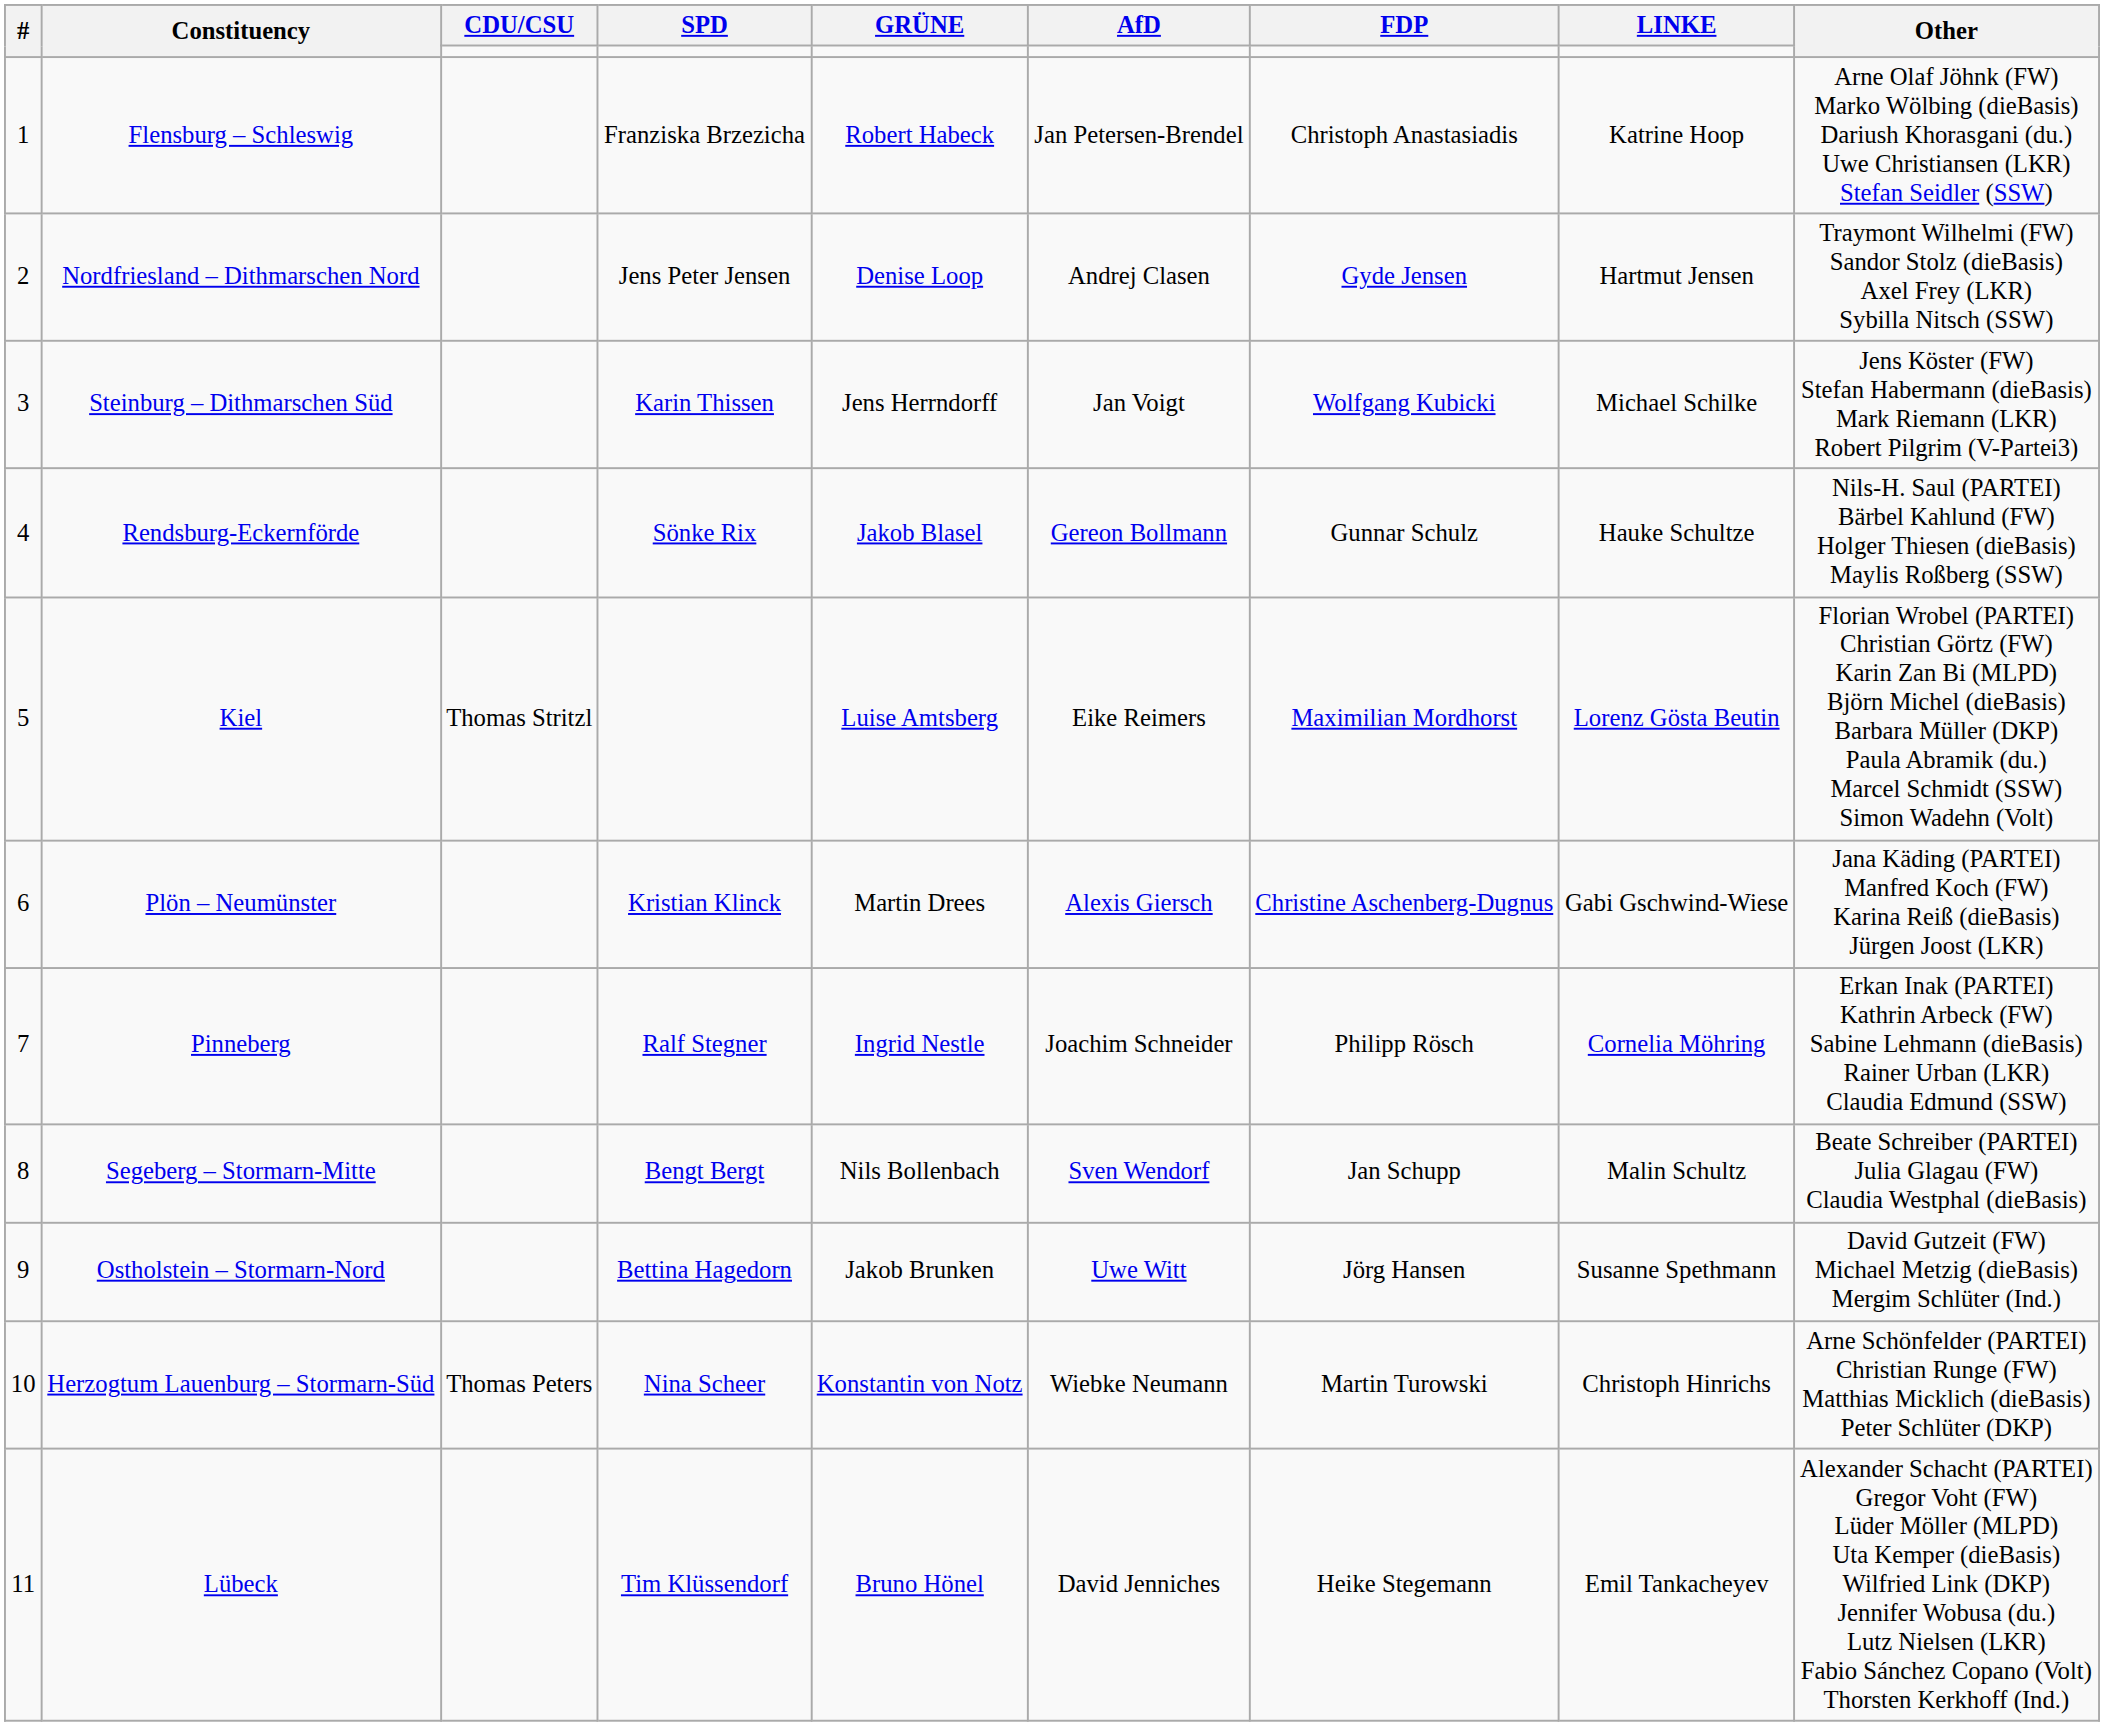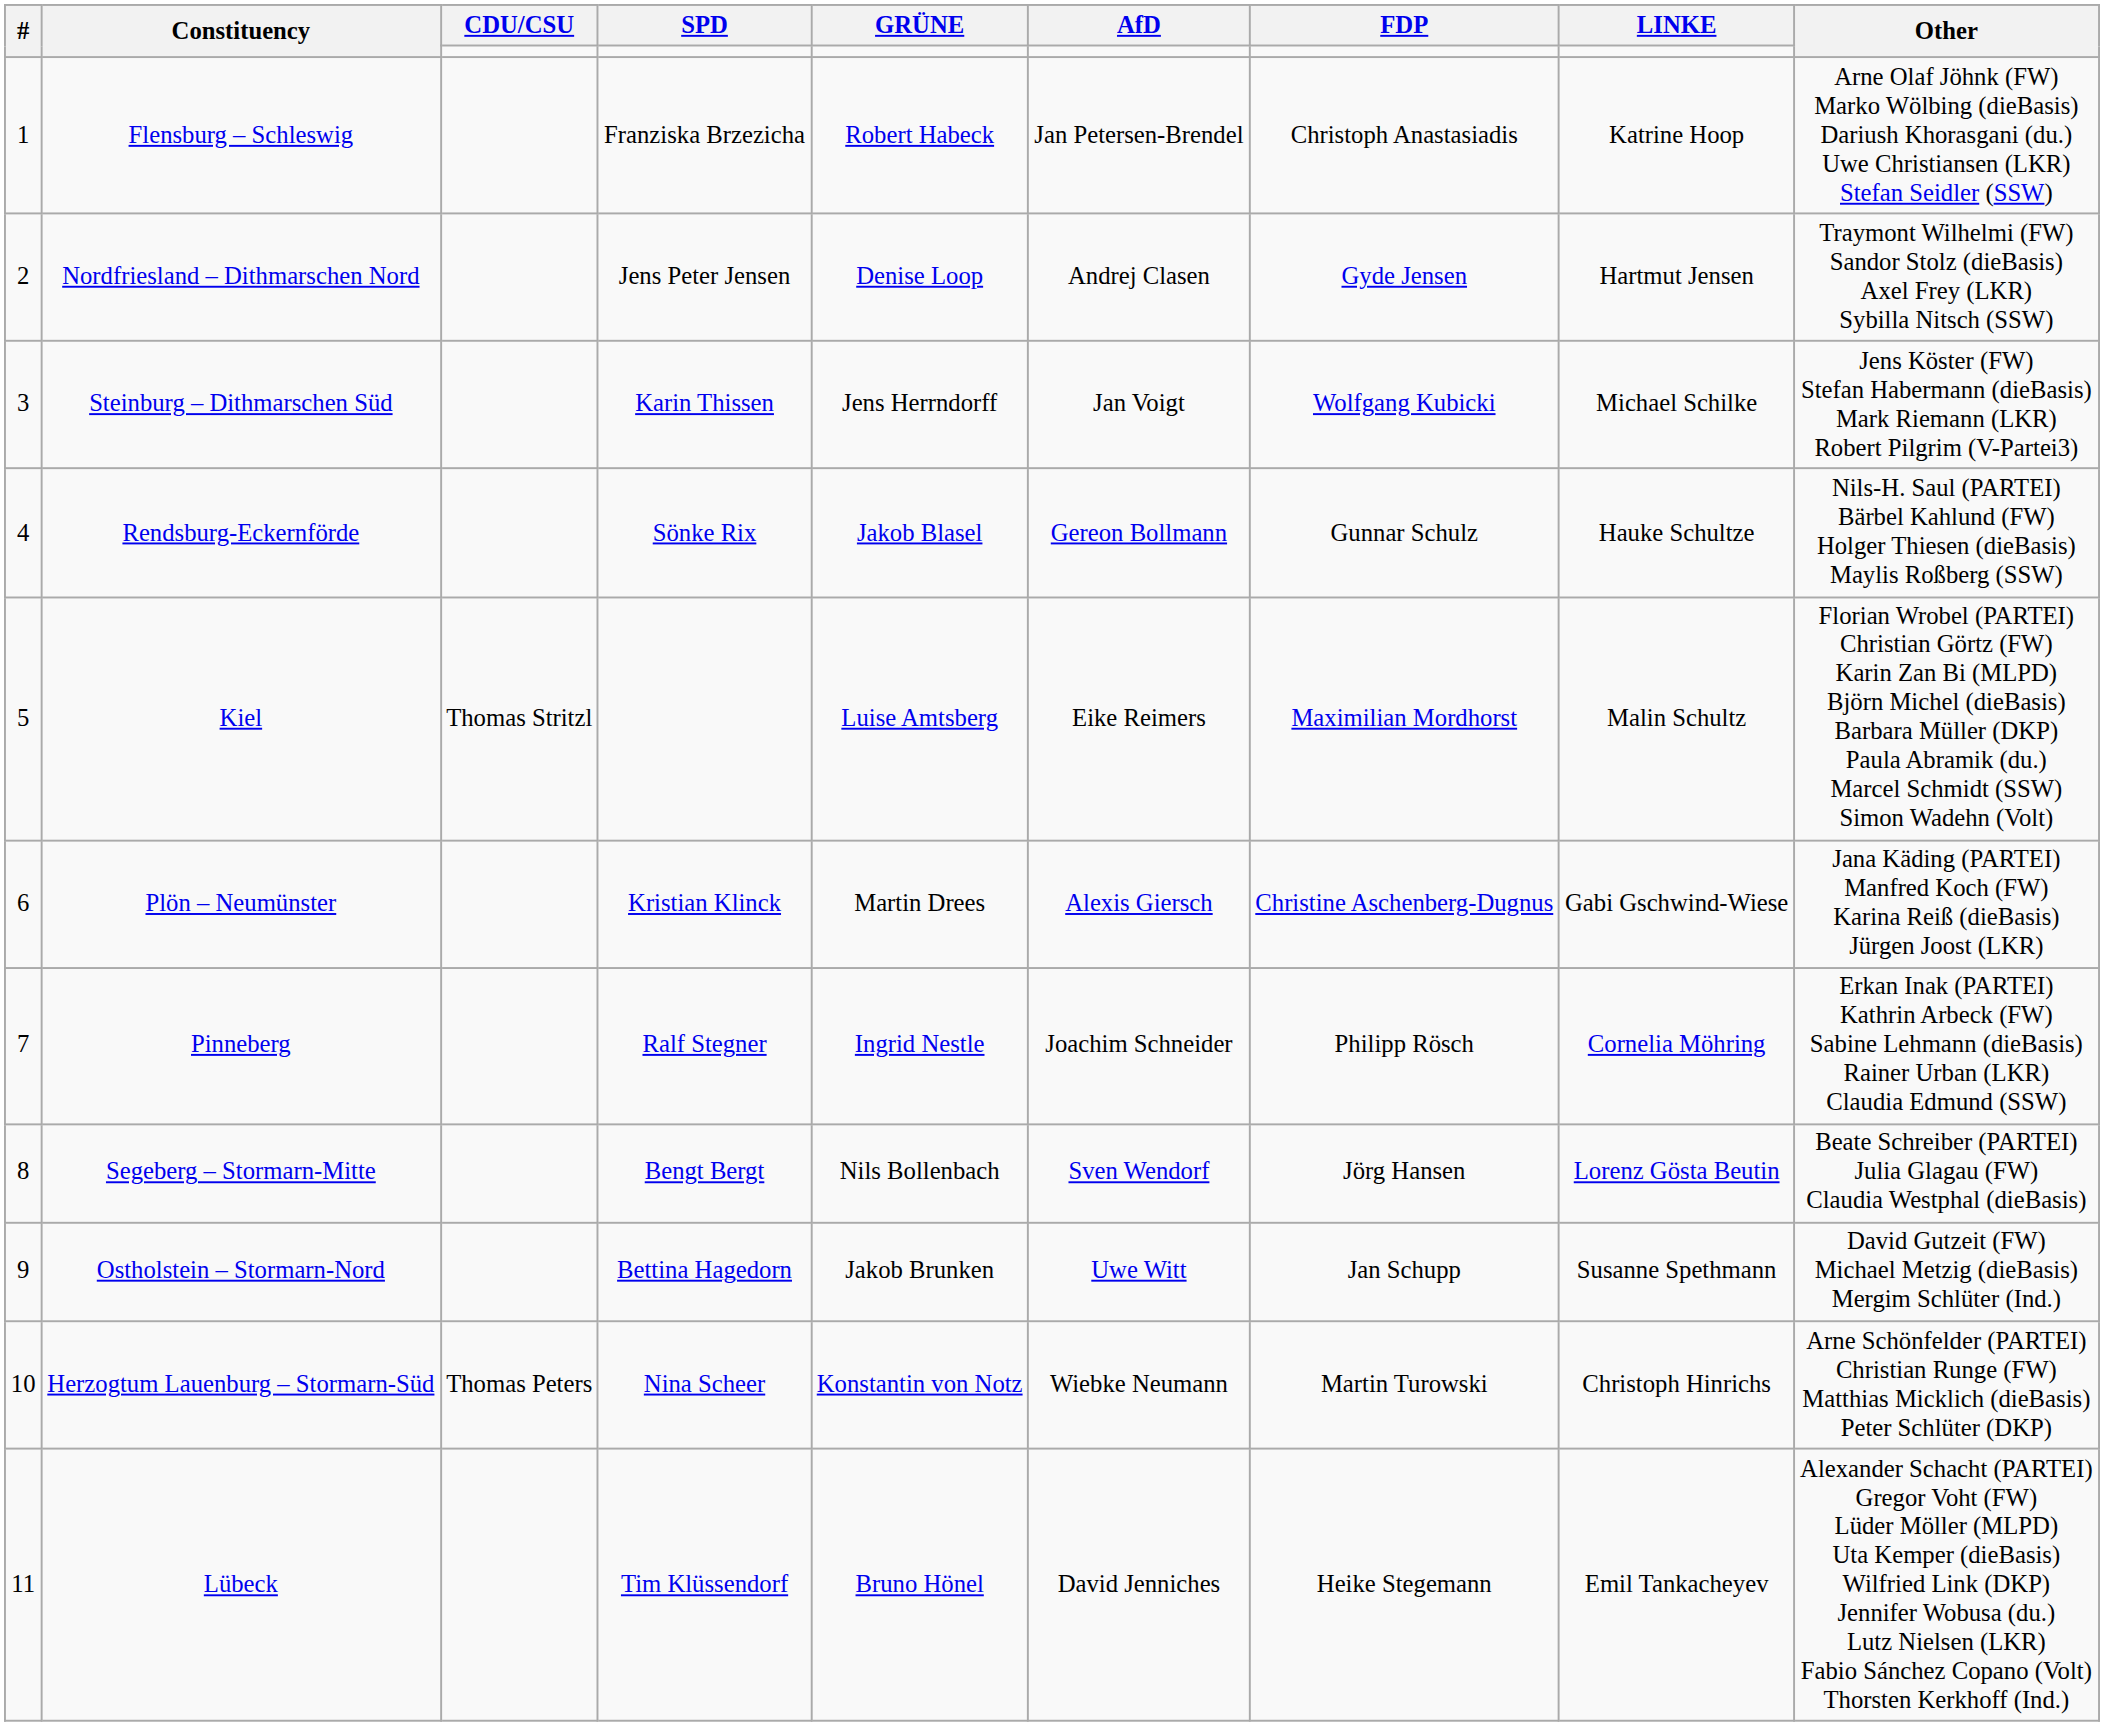Kiel | LINKE: Lorenz Gösta Beutin -> Malin Schultz
Segeberg – Stormarn-Mitte | FDP: Jan Schupp -> Jörg Hansen
Segeberg – Stormarn-Mitte | LINKE: Malin Schultz -> Lorenz Gösta Beutin
Ostholstein – Stormarn-Nord | FDP: Jörg Hansen -> Jan Schupp
